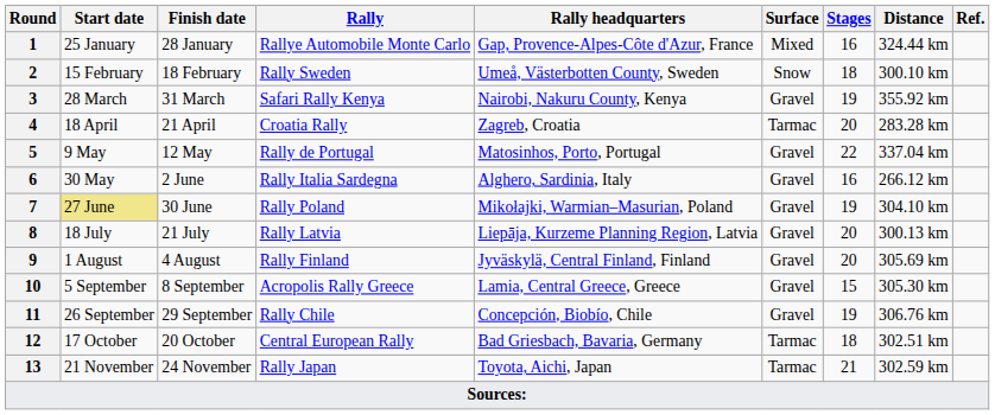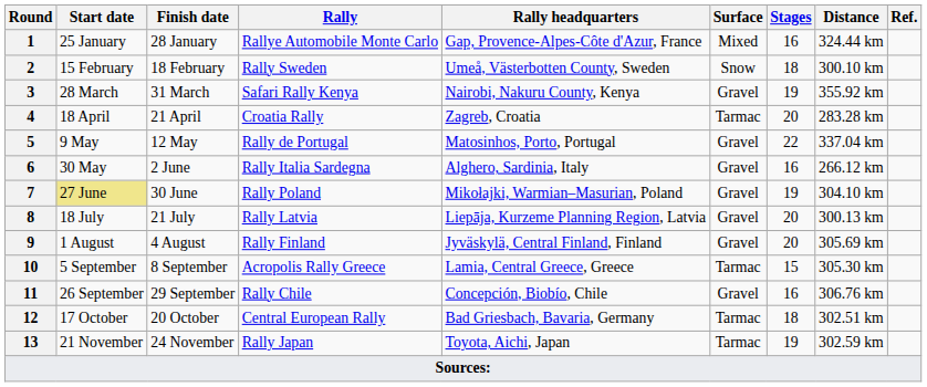10 | Surface: Gravel -> Tarmac
11 | Stages: 19 -> 16
13 | Stages: 21 -> 19
